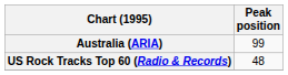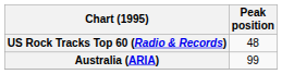rows swapped: Australia (ARIA) <-> US Rock Tracks Top 60 (Radio & Records)
